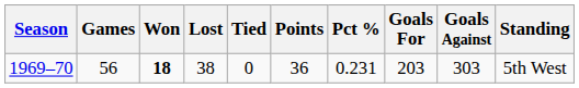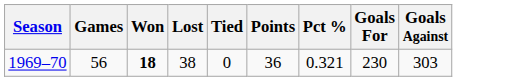- column: Standing | 5th West
1969–70 | Pct %: 0.231 -> 0.321
1969–70 | Goals For: 203 -> 230
